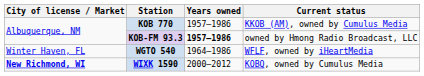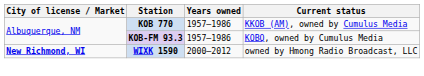KOB-FM 93.3 | Years owned: bold -> normal
KOB-FM 93.3 | Current status: owned by Hmong Radio Broadcast, LLC -> KOBQ, owned by Cumulus Media
- row: Winter Haven, FL | WGTO 540 | 1964–1986 | WFLF, owned by iHeartMedia
WIXK 1590 | Current status: KOBQ, owned by Cumulus Media -> owned by Hmong Radio Broadcast, LLC
